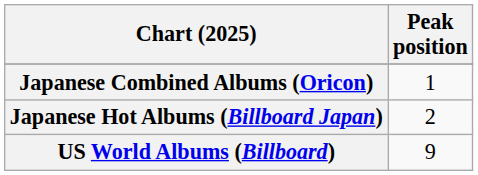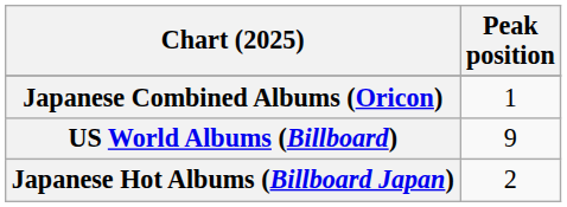rows swapped: Japanese Hot Albums (Billboard Japan) <-> US World Albums (Billboard)
